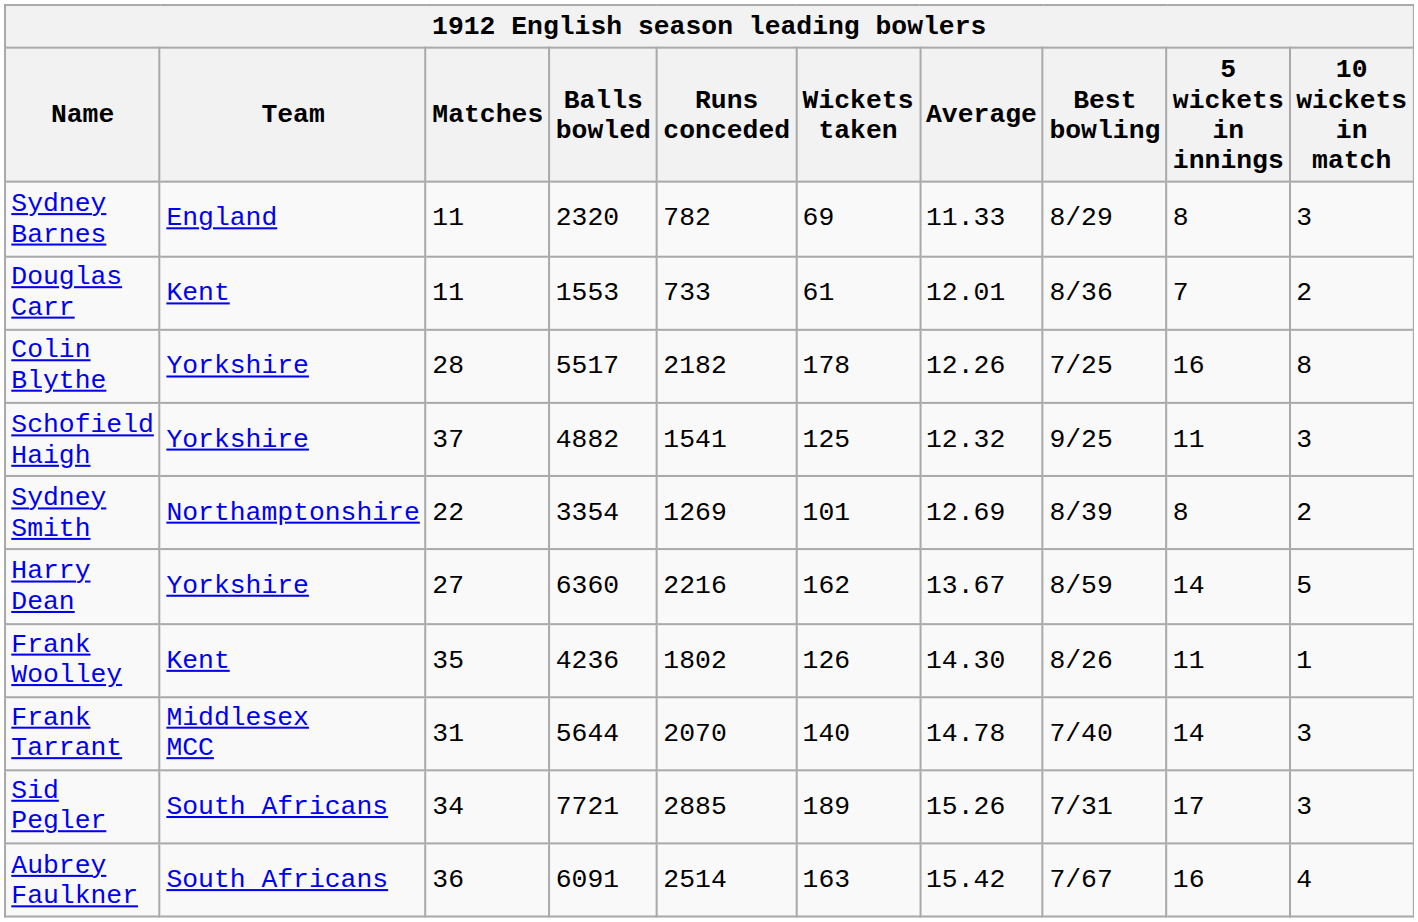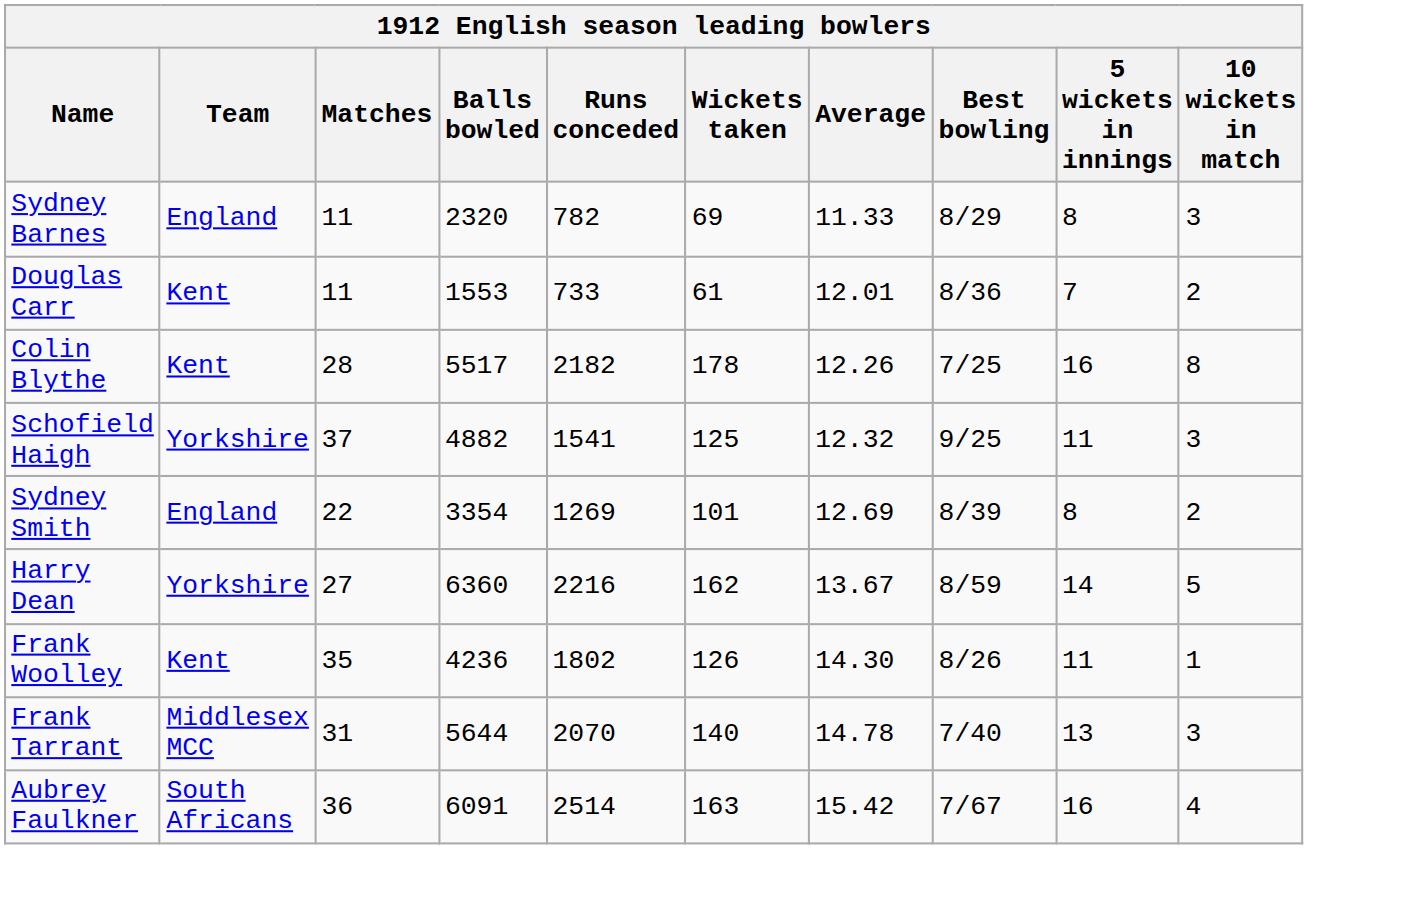Colin Blythe | Team: Yorkshire -> Kent
Sydney Smith | Team: Northamptonshire -> England
Frank Tarrant | 5 wickets in innings: 14 -> 13
- row: Sid Pegler | South Africans | 34 | 7721 | 2885 | 189 | 15.26 | 7/31 | 17 | 3
